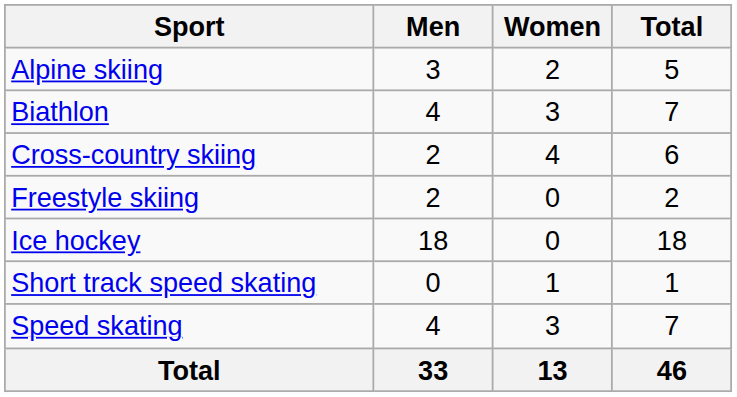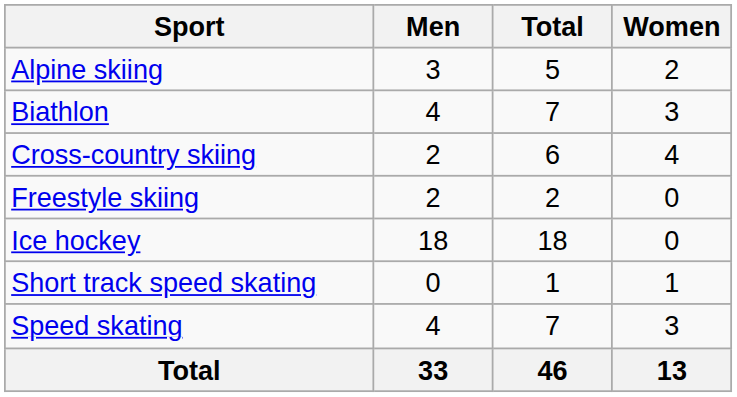columns swapped: Women <-> Total
